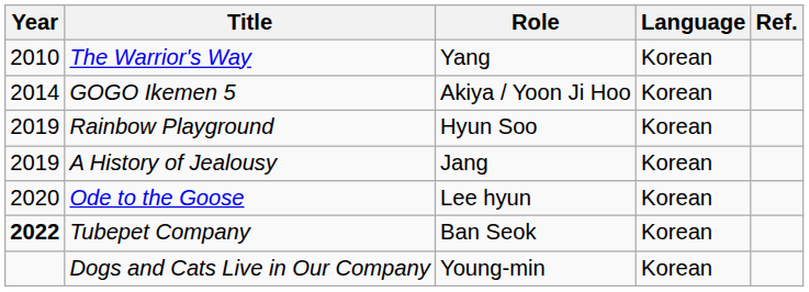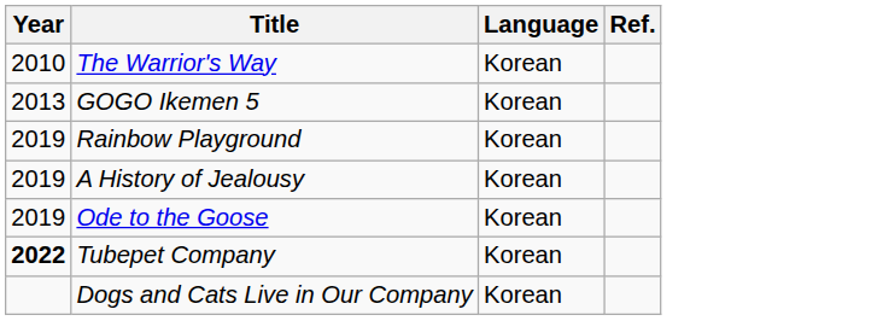- column: Role | Yang | Akiya / Yoon Ji Hoo | Hyun Soo | Jang | Lee hyun | Ban Seok | Young-min
GOGO Ikemen 5 | Year: 2014 -> 2013
Ode to the Goose | Year: 2020 -> 2019
